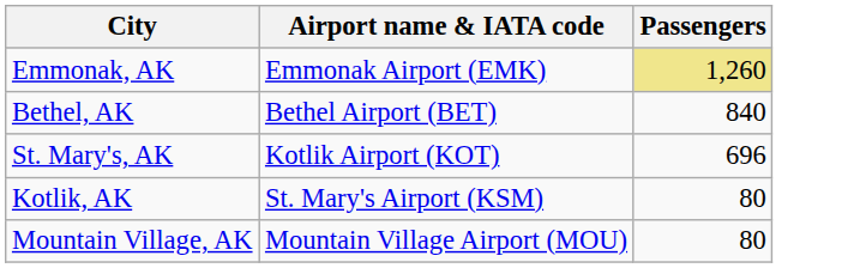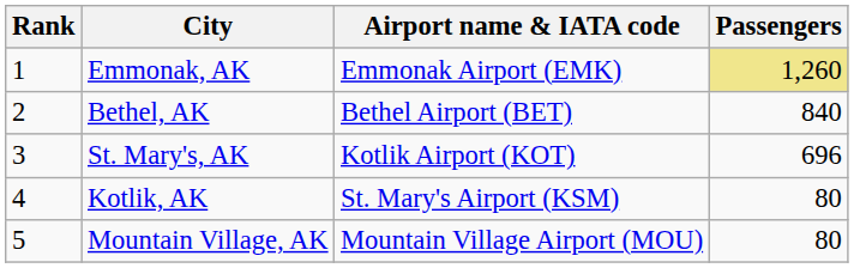+ column: Rank | 1 | 2 | 3 | 4 | 5
